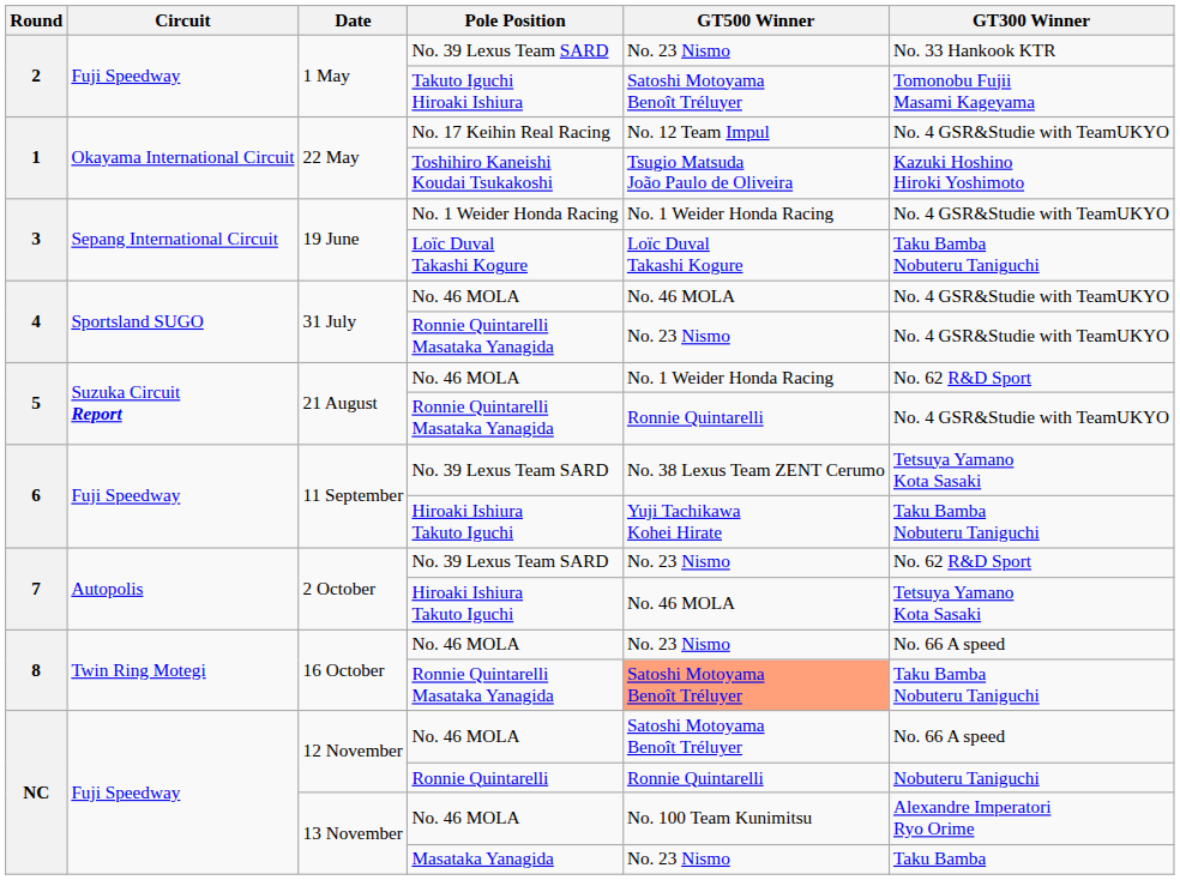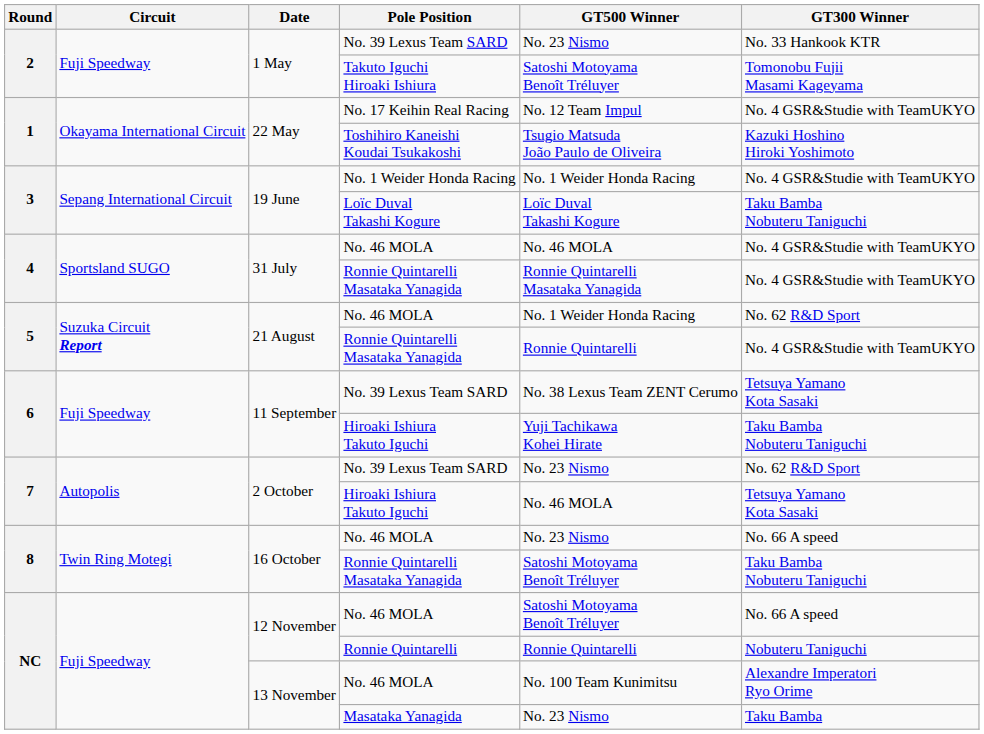31 July / Ronnie Quintarelli Masataka Yanagida | GT500 Winner: No. 23 Nismo -> Ronnie Quintarelli Masataka Yanagida
16 October / Ronnie Quintarelli Masataka Yanagida | GT500 Winner: lightsalmon background -> no background
